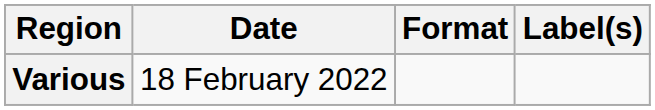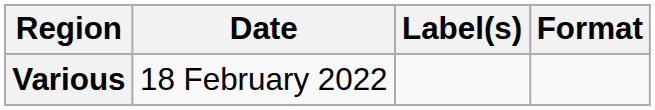columns swapped: Format <-> Label(s)
